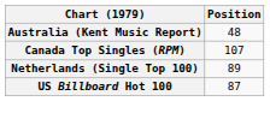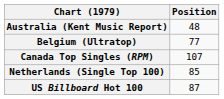+ row: Belgium (Ultratop) | 77
Netherlands (Single Top 100) | Position: 89 -> 85
